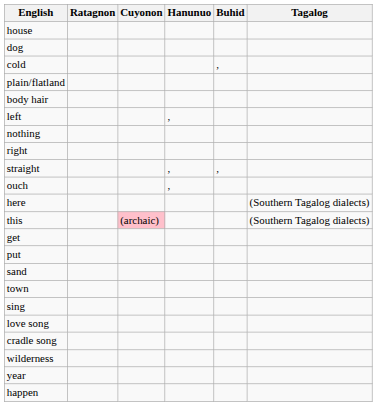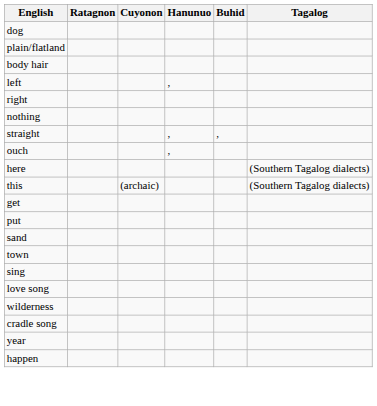- row: house
- row: cold | ,
rows swapped: right <-> nothing
this | Cuyonon: pink background -> no background
rows swapped: cradle song <-> wilderness
